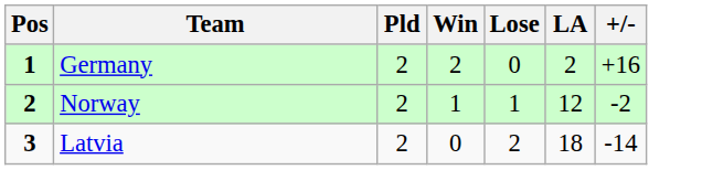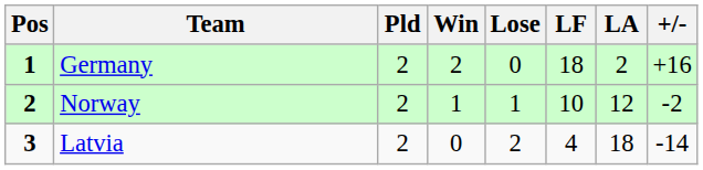+ column: LF | 18 | 10 | 4
